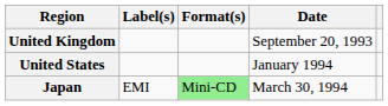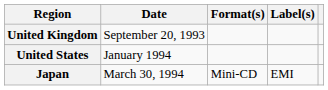columns swapped: Date <-> Label(s)
Japan | Format(s): lightgreen background -> no background
